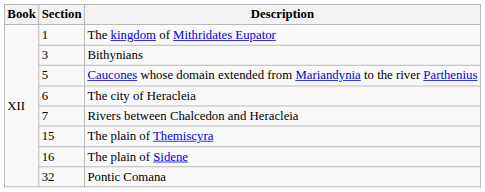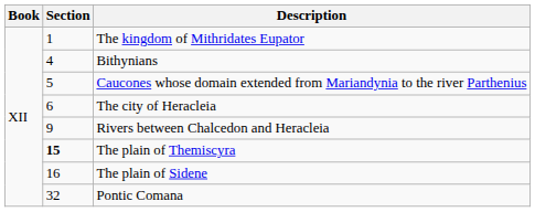Bithynians | Section: 3 -> 4
Rivers between Chalcedon and Heracleia | Section: 7 -> 9
The plain of Themiscyra | Section: normal -> bold
